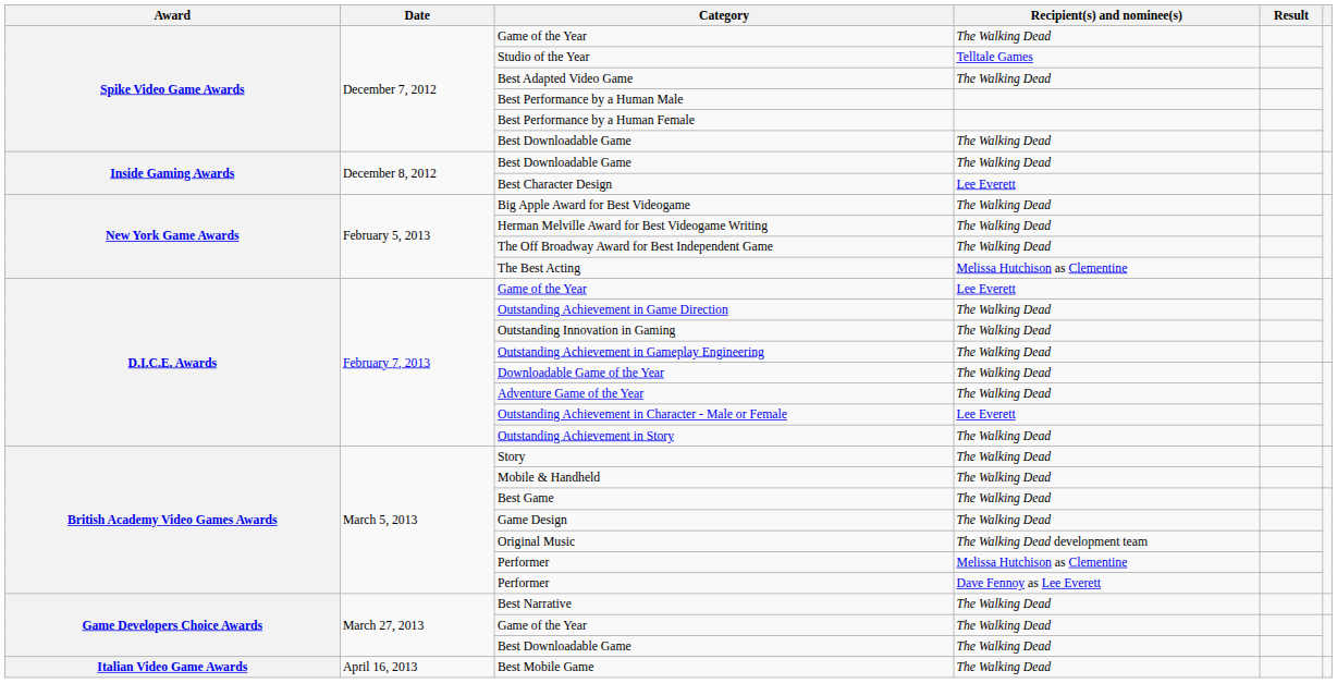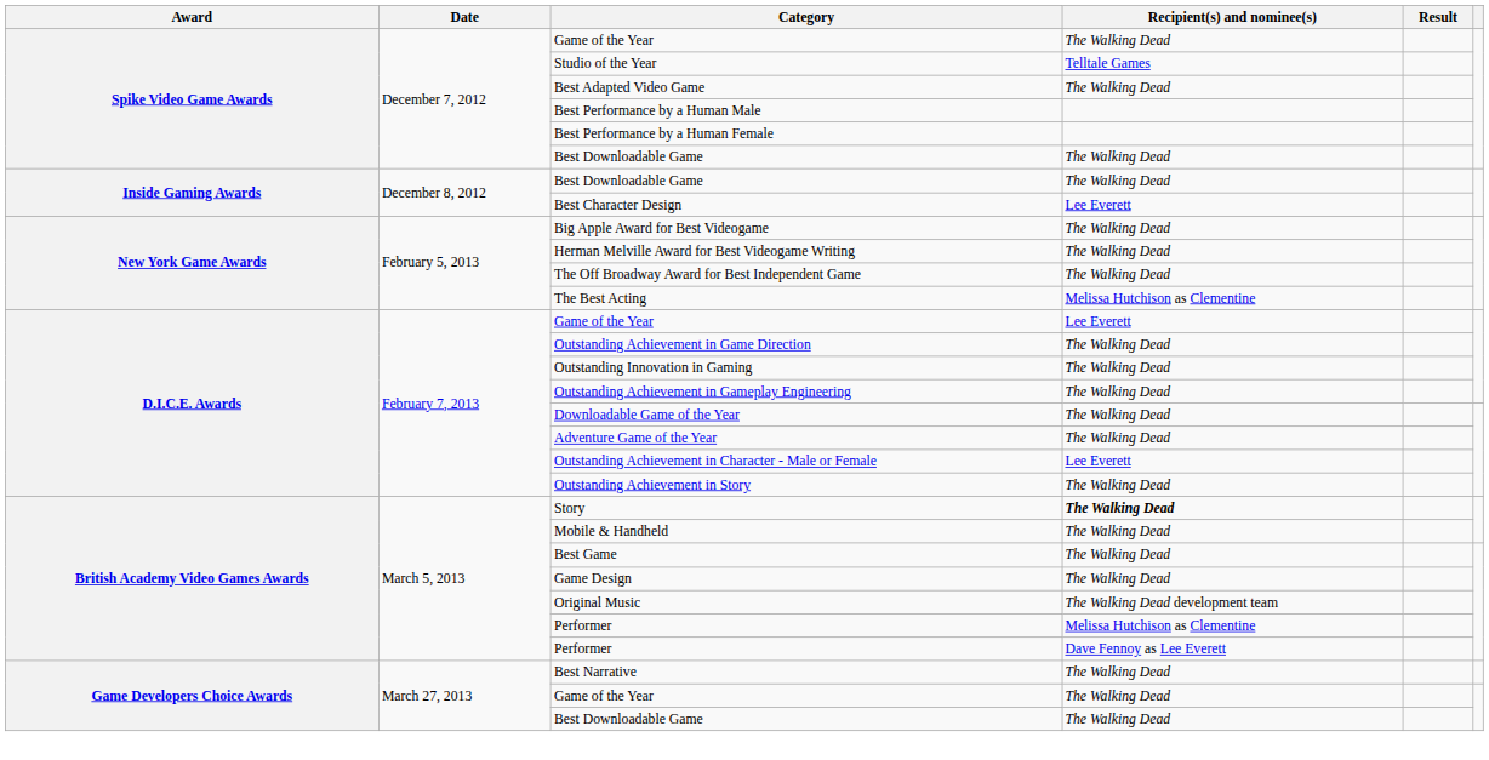Story | Recipient(s) and nominee(s): normal -> bold
- row: Italian Video Game Awards | April 16, 2013 | Best Mobile Game | The Walking Dead
